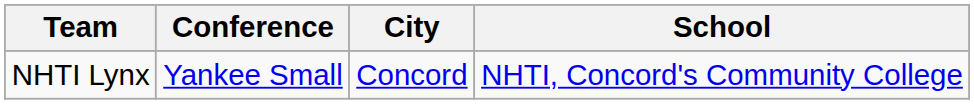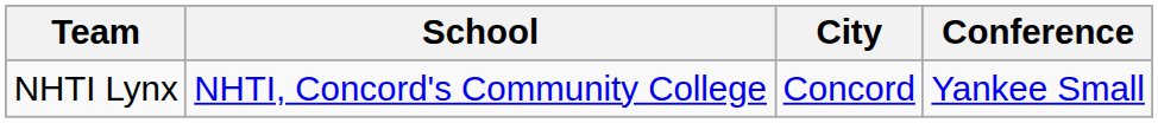columns swapped: School <-> Conference
